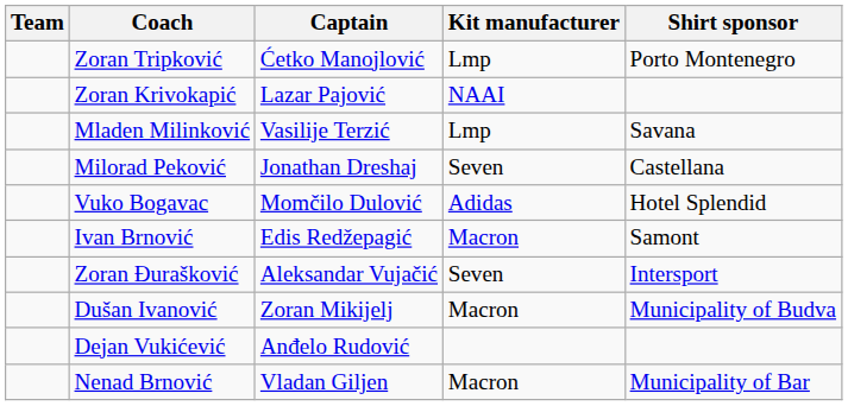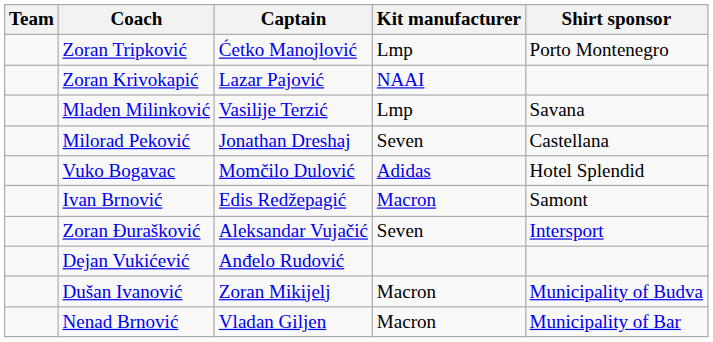rows swapped: Dejan Vukićević <-> Dušan Ivanović
